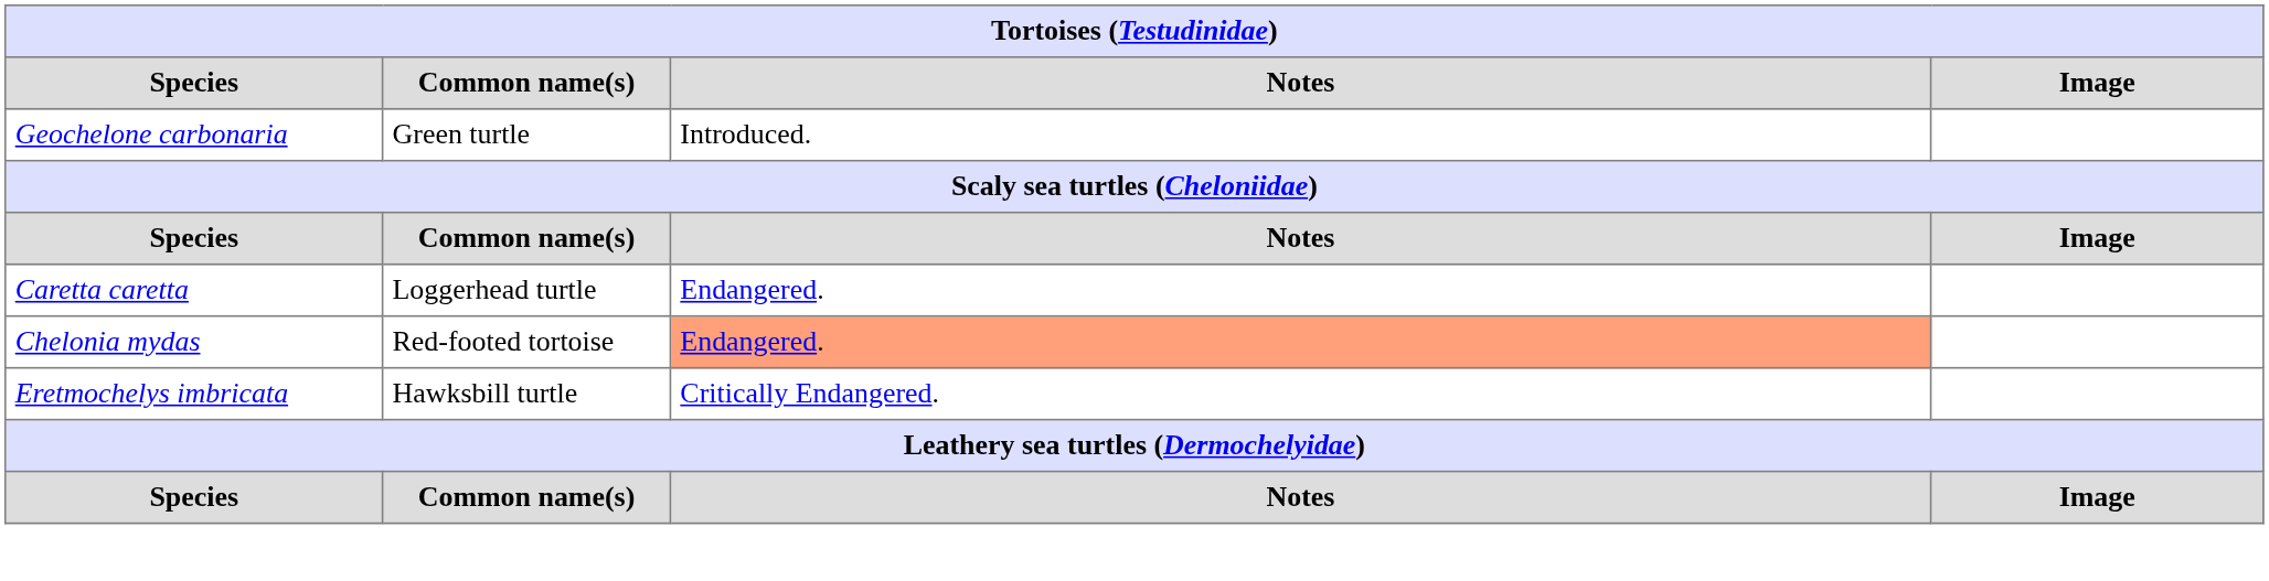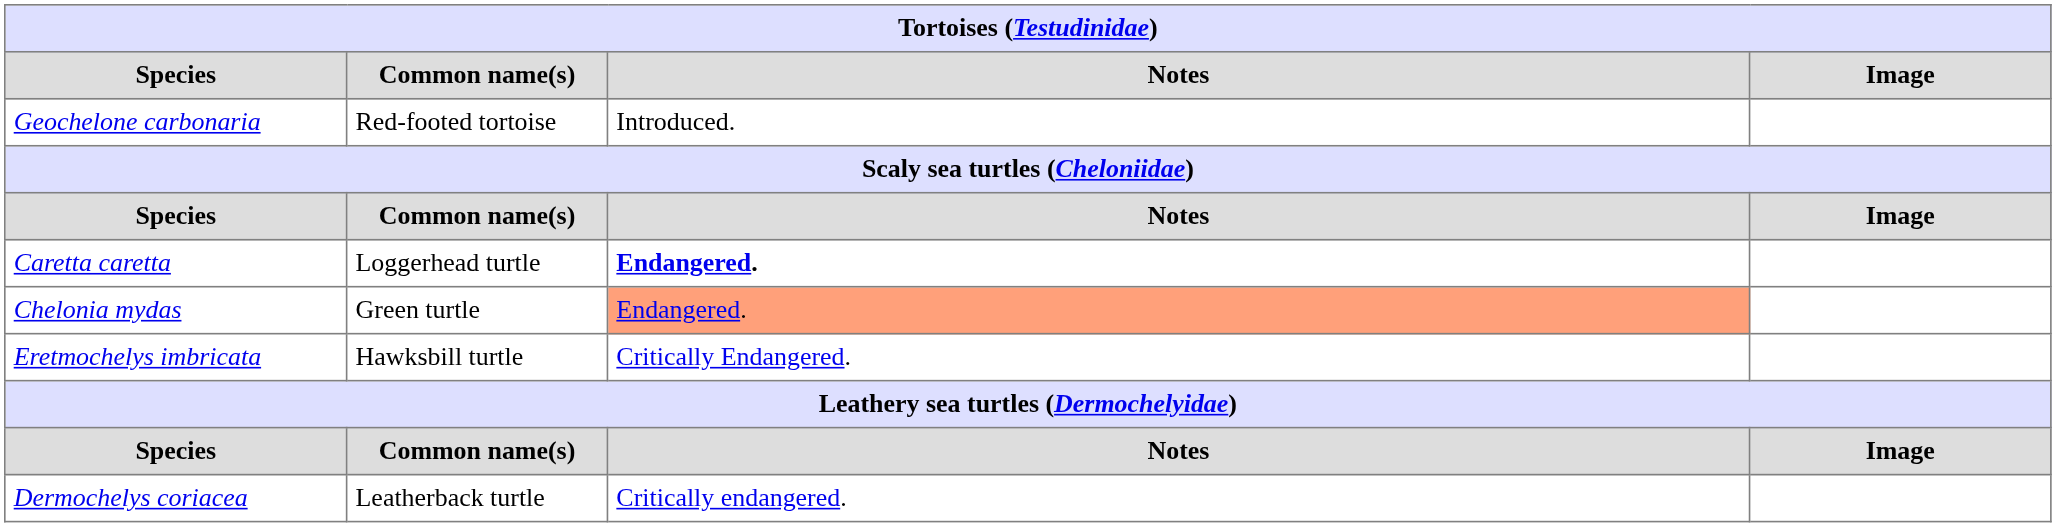Geochelone carbonaria | Common name(s): Green turtle -> Red-footed tortoise
Caretta caretta | Notes: normal -> bold
Chelonia mydas | Common name(s): Red-footed tortoise -> Green turtle
+ row: Dermochelys coriacea | Leatherback turtle | Critically endangered.
